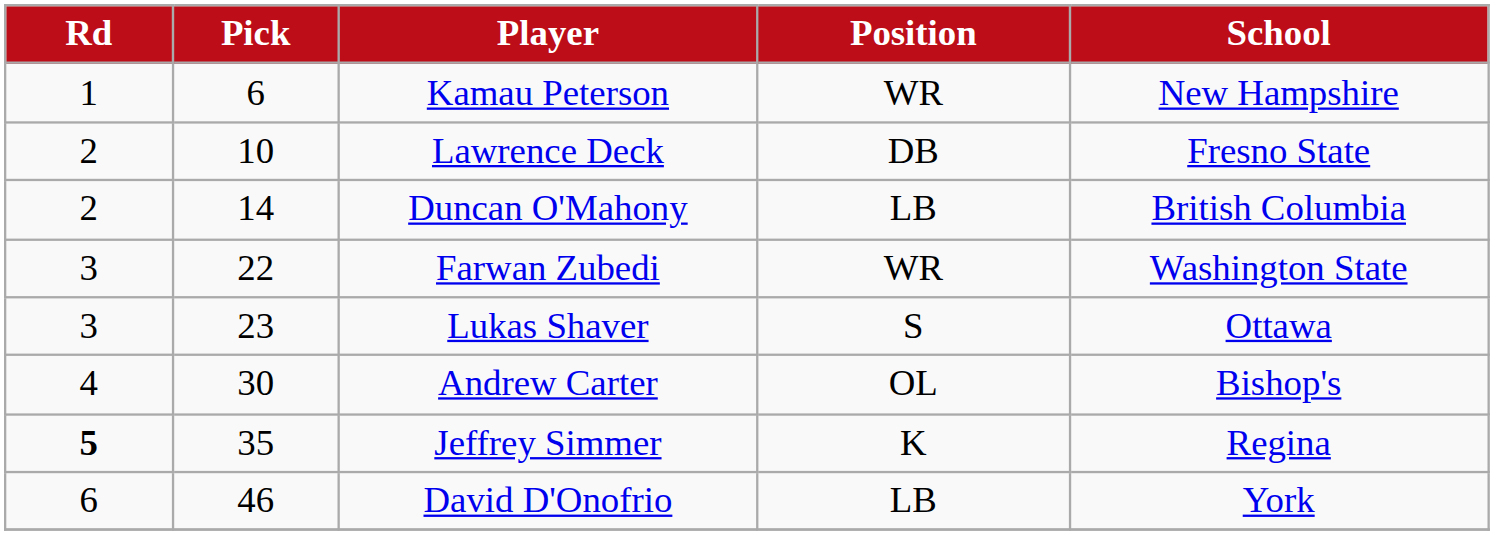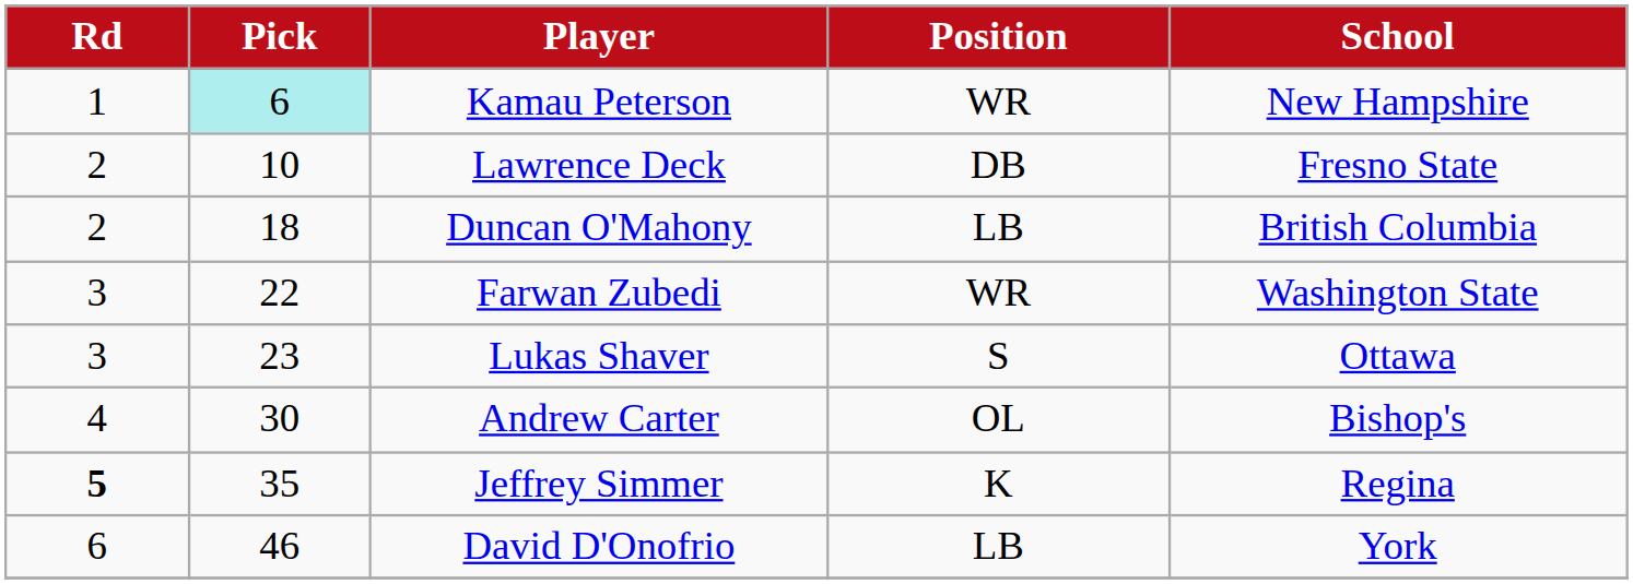Kamau Peterson | Pick: no background -> paleturquoise background
Duncan O'Mahony | Pick: 14 -> 18
